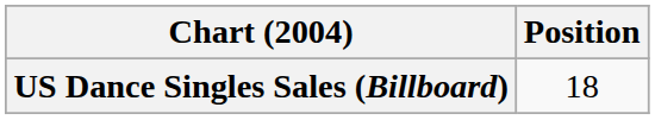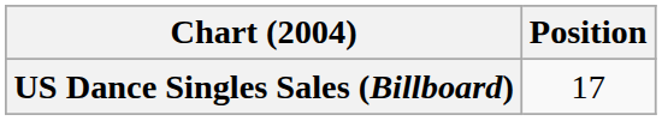US Dance Singles Sales (Billboard) | Position: 18 -> 17
